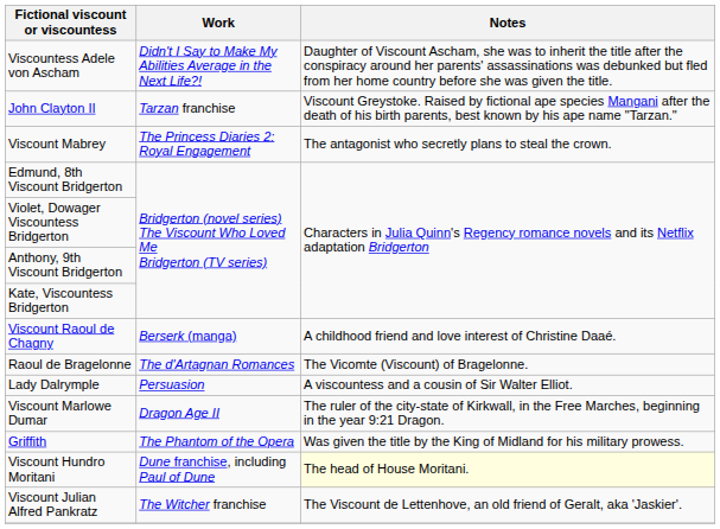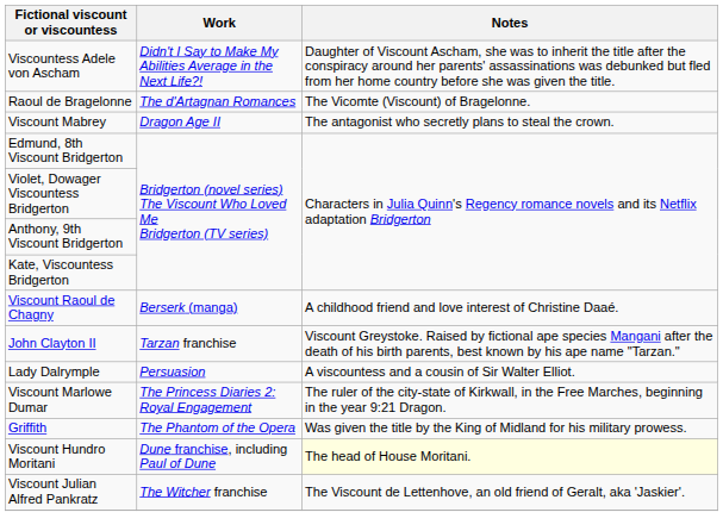rows swapped: Raoul de Bragelonne <-> John Clayton II
Viscount Mabrey | Work: The Princess Diaries 2: Royal Engagement -> Dragon Age II
Viscount Marlowe Dumar | Work: Dragon Age II -> The Princess Diaries 2: Royal Engagement
